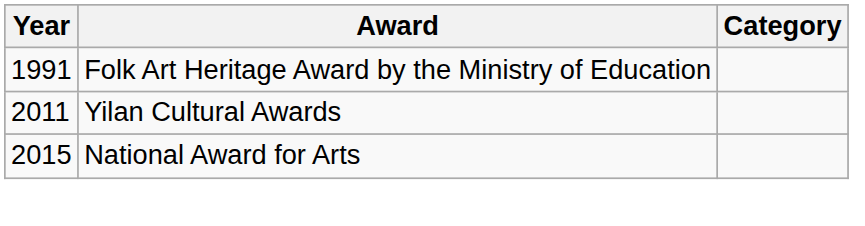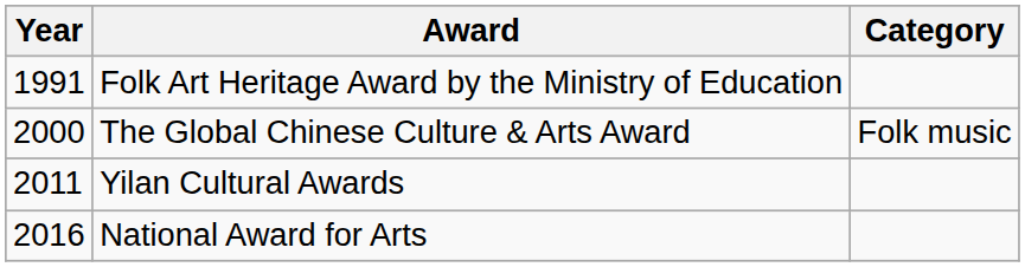+ row: 2000 | The Global Chinese Culture & Arts Award | Folk music
National Award for Arts | Year: 2015 -> 2016
